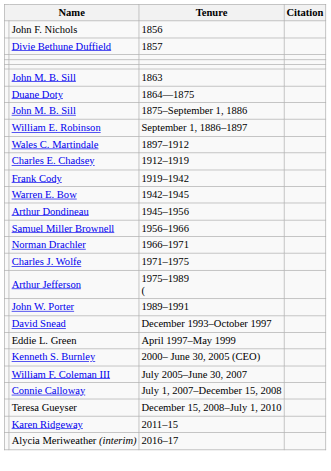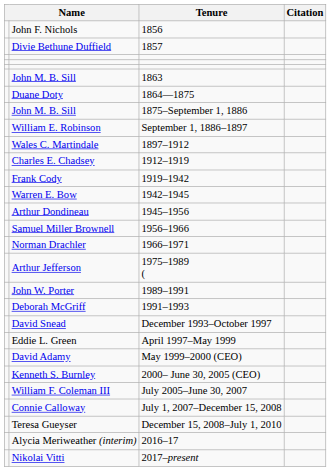- row: Charles J. Wolfe | 1971–1975
+ row: Deborah McGriff | 1991–1993
+ row: David Adamy | May 1999–2000 (CEO)
- row: Karen Ridgeway | 2011–15
+ row: Nikolai Vitti | 2017–present
